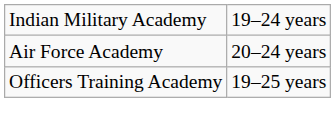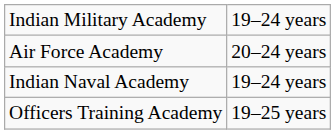+ row: Indian Naval Academy | 19–24 years
